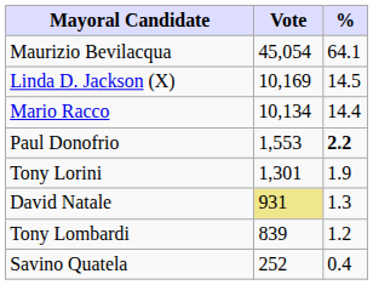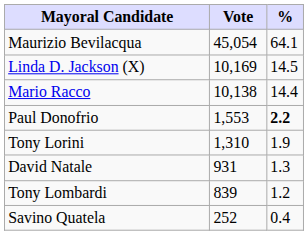Mario Racco | Vote: 10,134 -> 10,138
Tony Lorini | Vote: 1,301 -> 1,310
David Natale | Vote: khaki background -> no background
